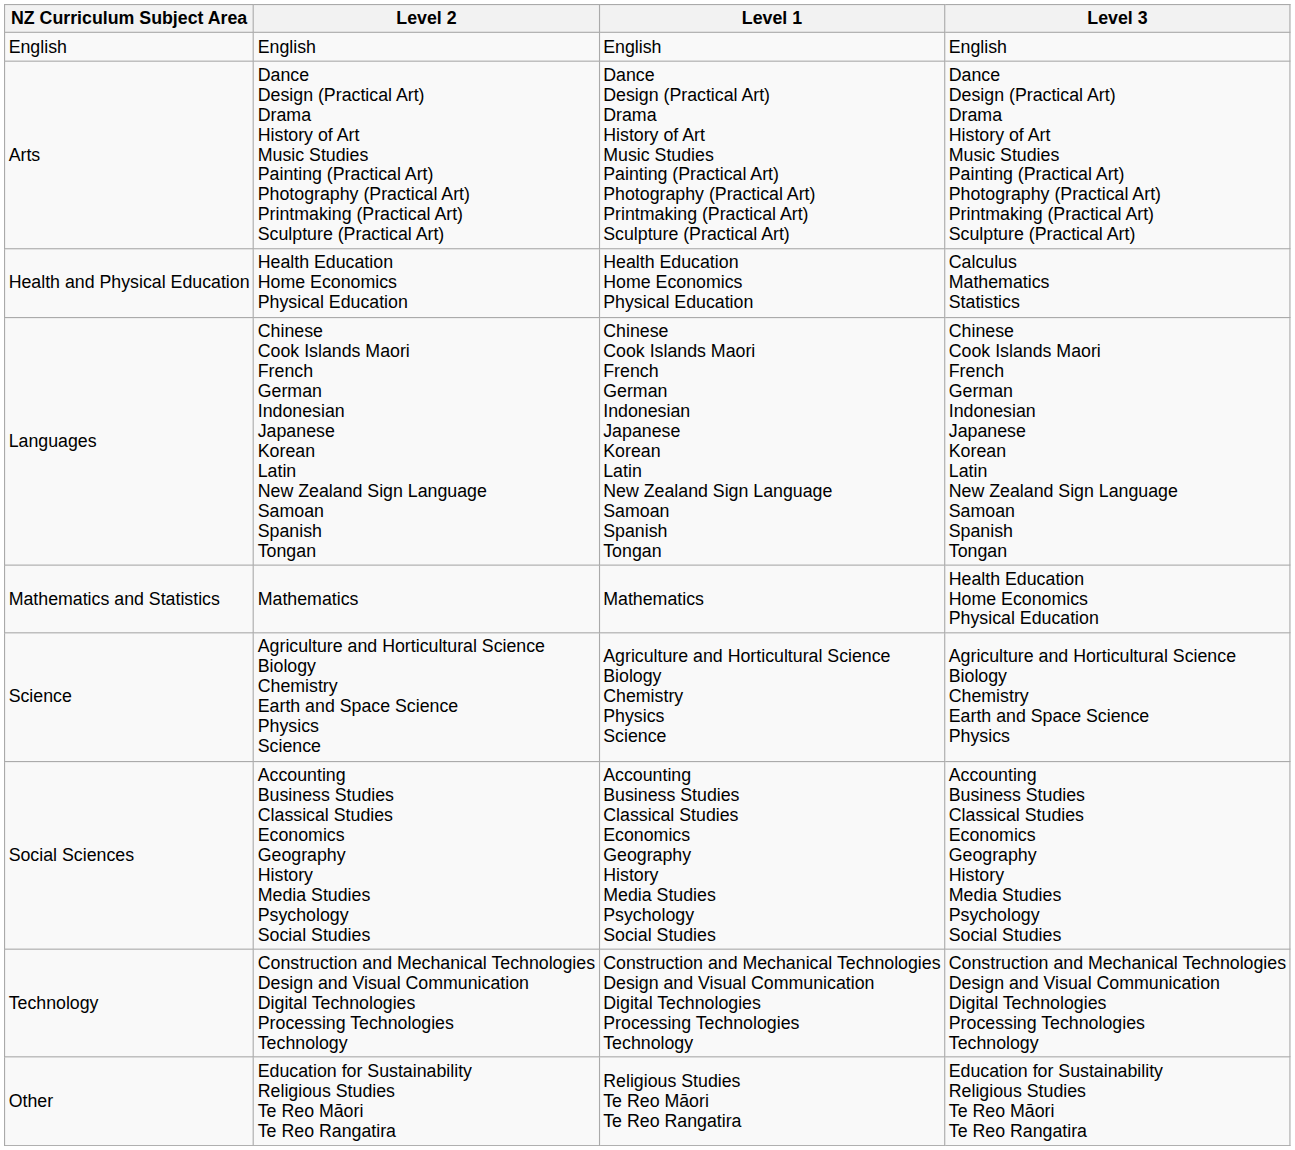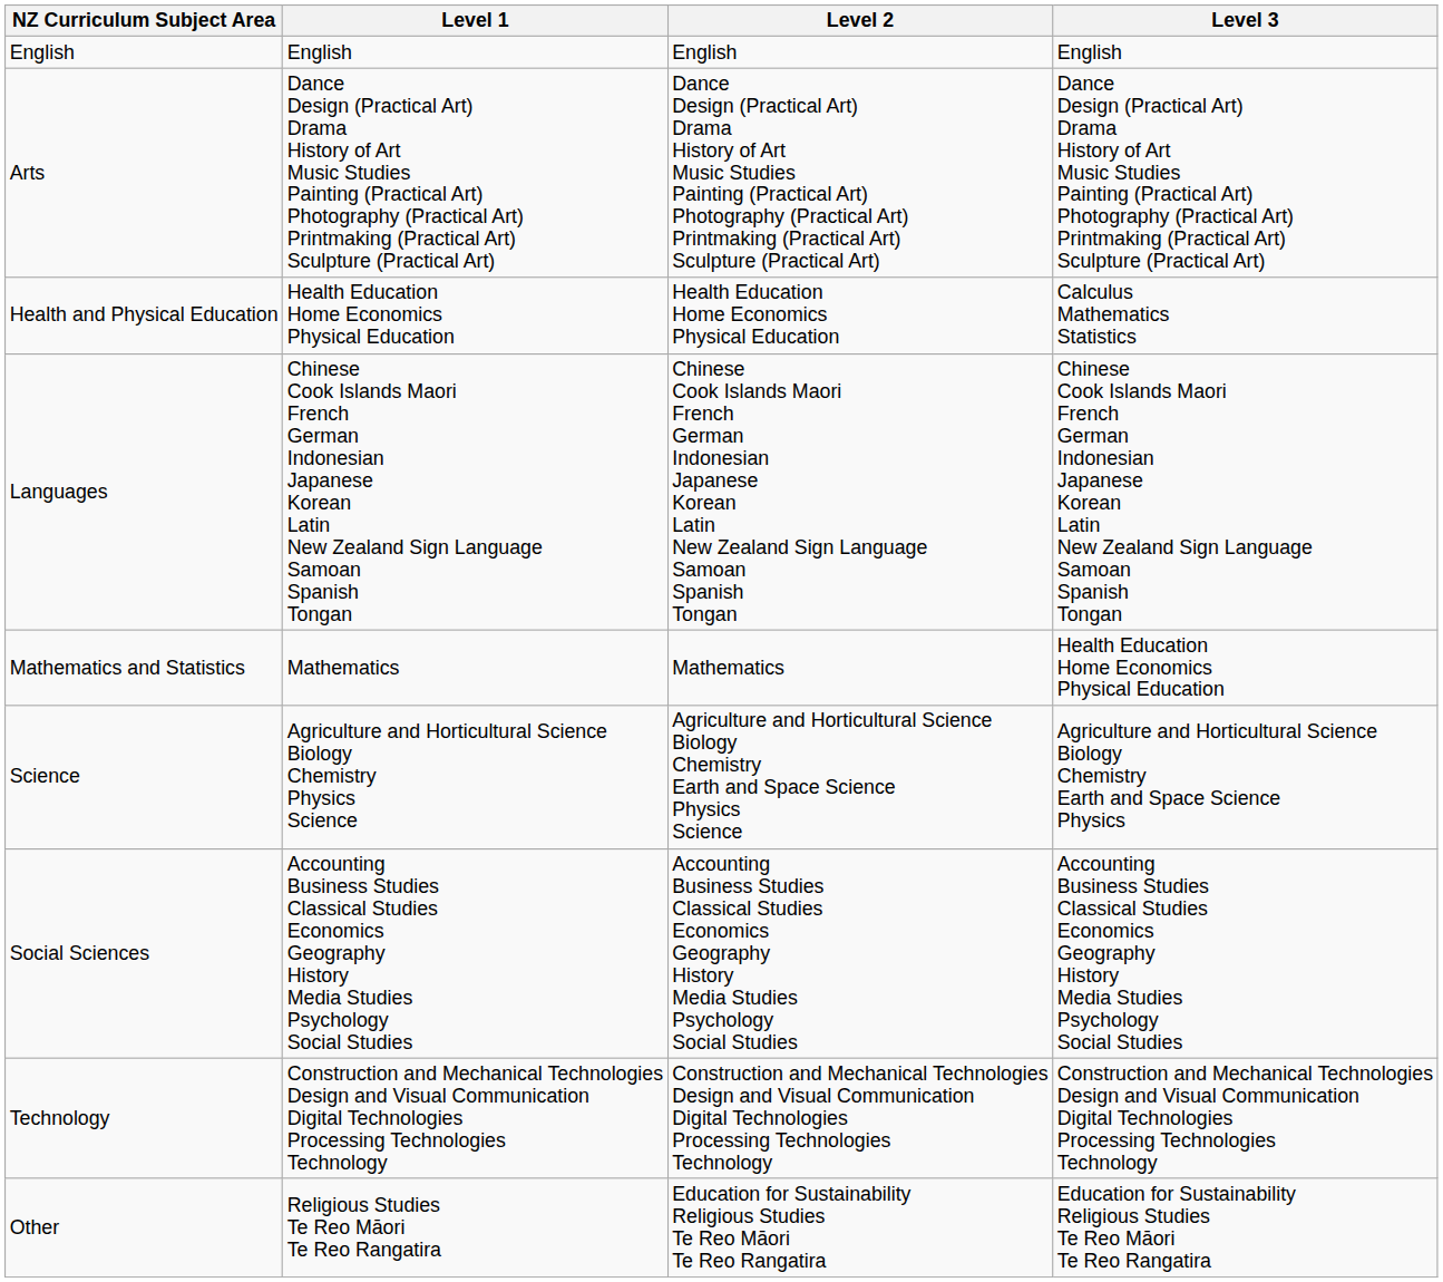columns swapped: Level 1 <-> Level 2
